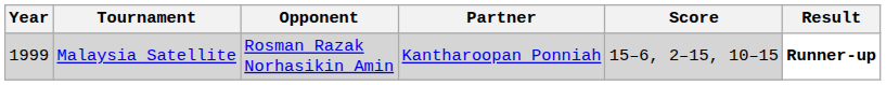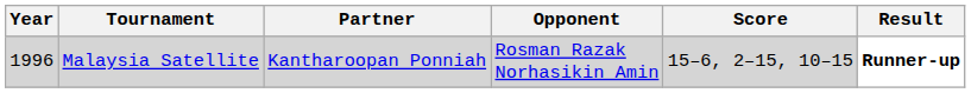columns swapped: Partner <-> Opponent
Malaysia Satellite | Year: 1999 -> 1996
